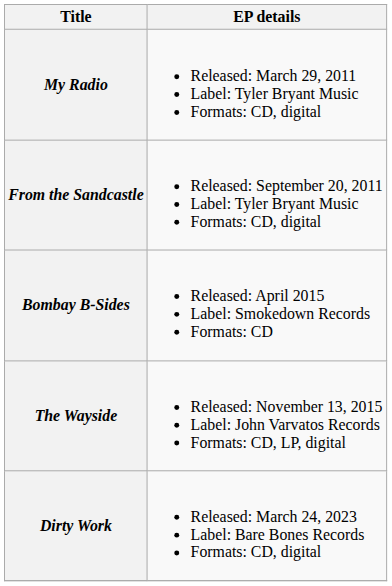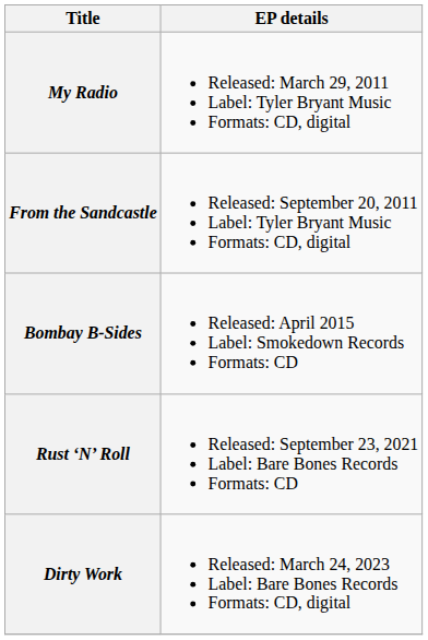- row: The Wayside | Released: November 13, 2015 Label: John Varvatos Records Formats: CD, LP, digital
+ row: Rust ‘N’ Roll | Released: September 23, 2021 Label: Bare Bones Records Formats: CD
